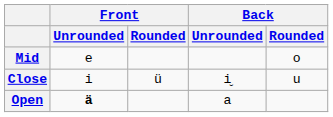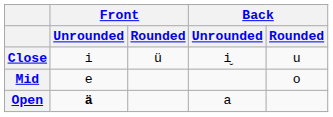rows swapped: Close <-> Mid
